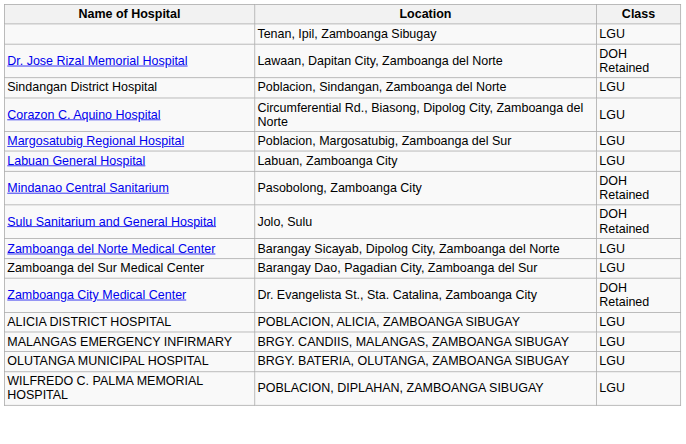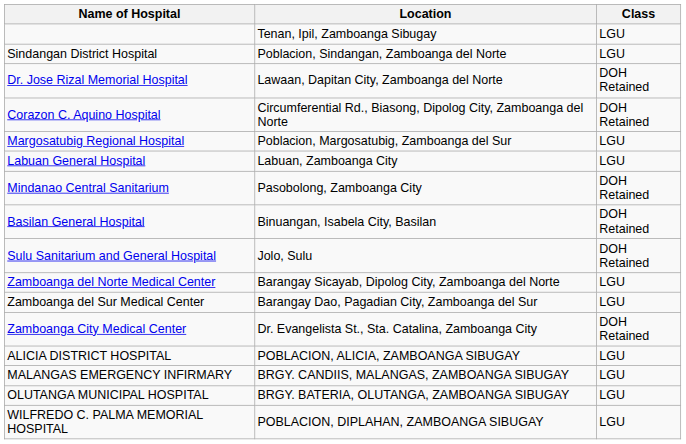rows swapped: Sindangan District Hospital <-> Dr. Jose Rizal Memorial Hospital
Corazon C. Aquino Hospital | Class: LGU -> DOH Retained
+ row: Basilan General Hospital | Binuangan, Isabela City, Basilan | DOH Retained
